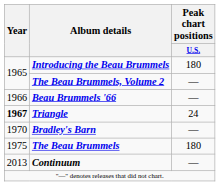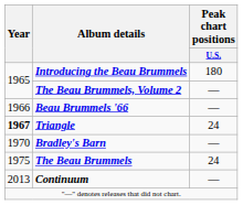The Beau Brummels | Peak chart positions / U.S.: 180 -> 24
